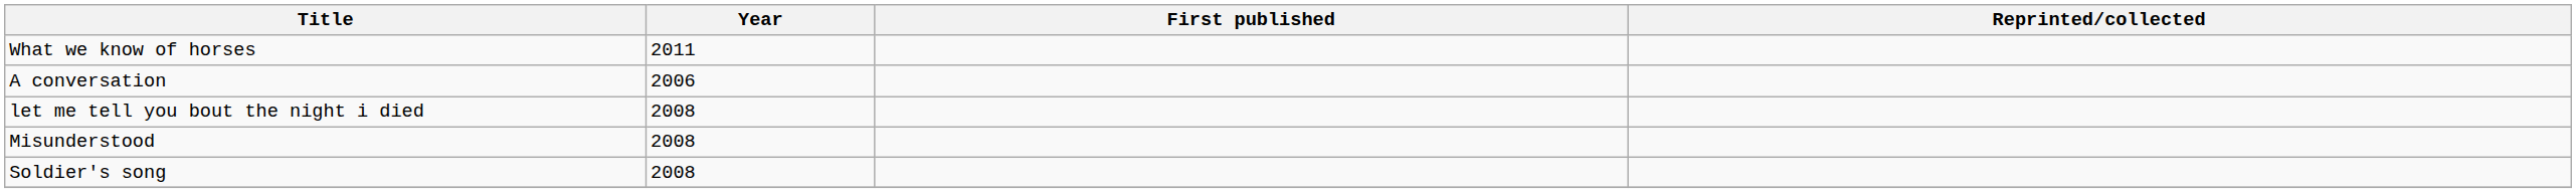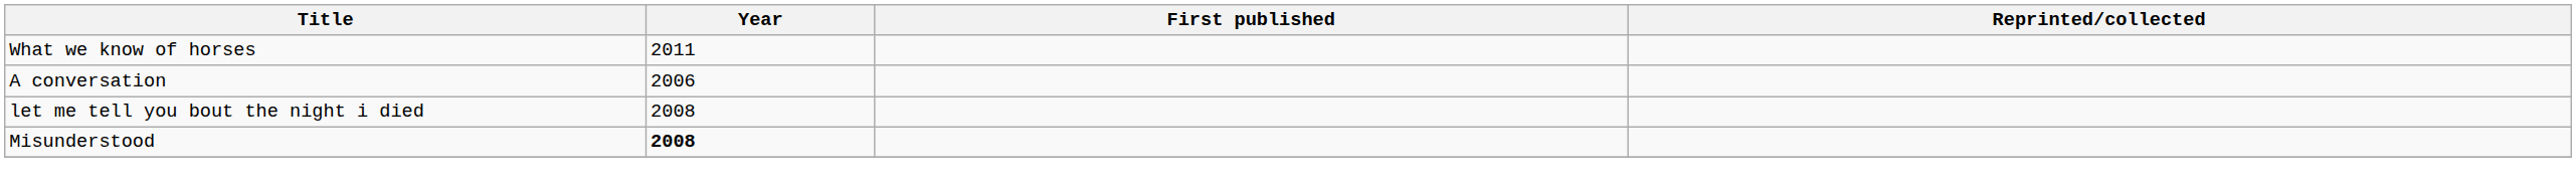Misunderstood | Year: normal -> bold
- row: Soldier's song | 2008
